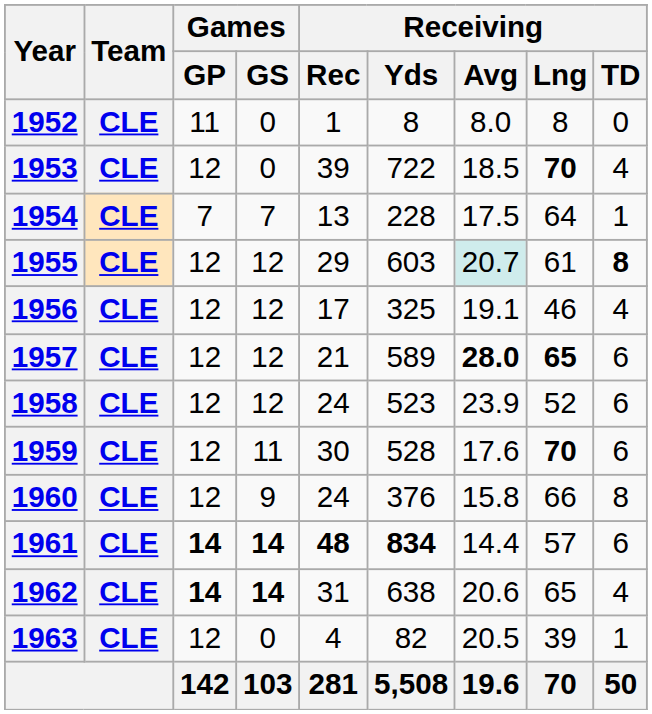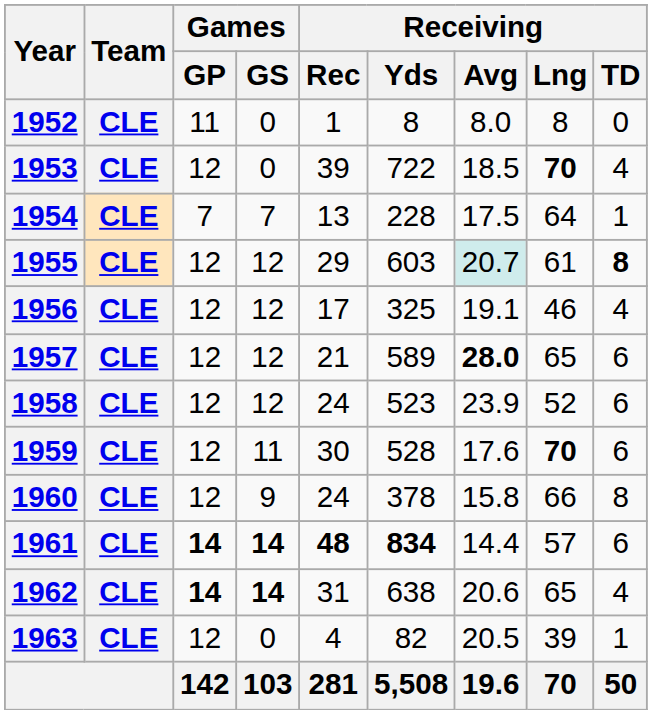1957 | Receiving / Lng: bold -> normal
1960 | Receiving / Yds: 376 -> 378
